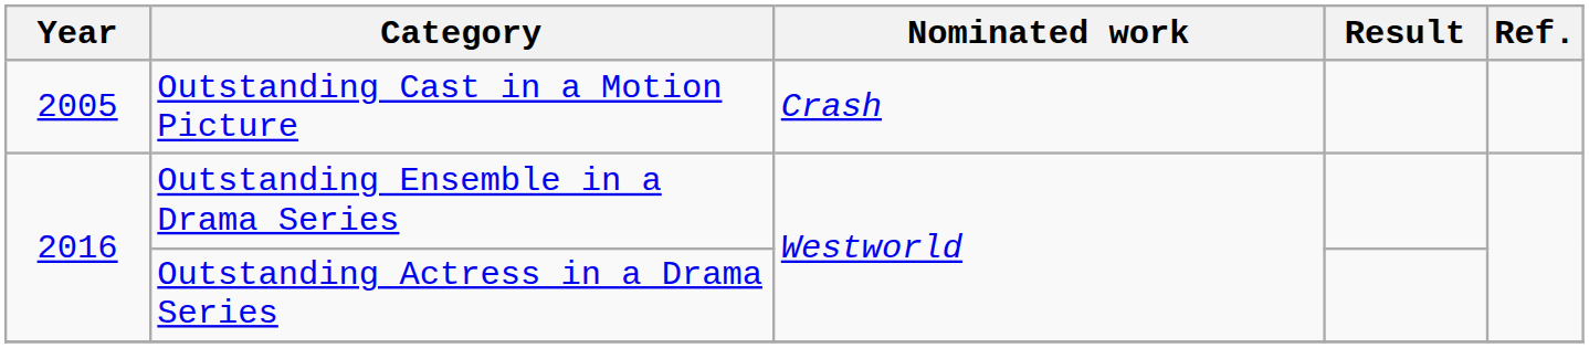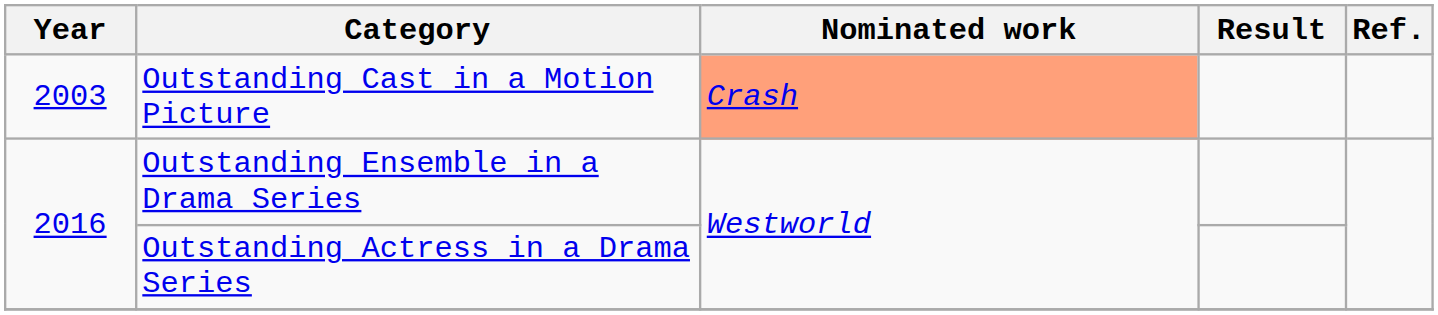Outstanding Cast in a Motion Picture | Year: 2005 -> 2003
Outstanding Cast in a Motion Picture | Nominated work: no background -> lightsalmon background
